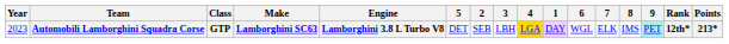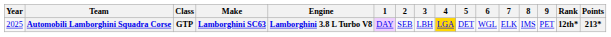columns swapped: 1 <-> 5
Automobili Lamborghini Squadra Corse | Year: 2023 -> 2025
Automobili Lamborghini Squadra Corse | 9: paleturquoise background -> no background
